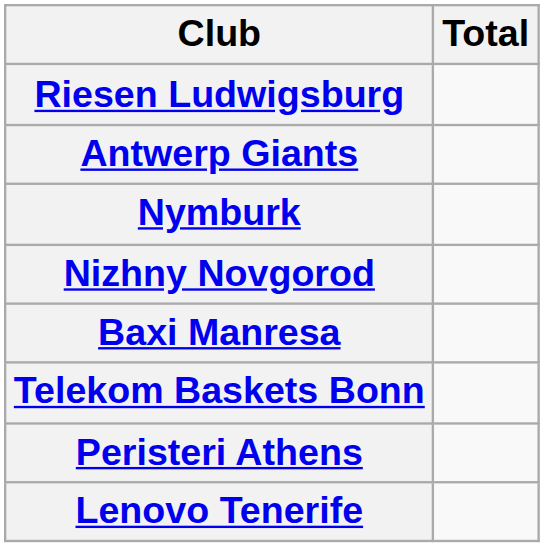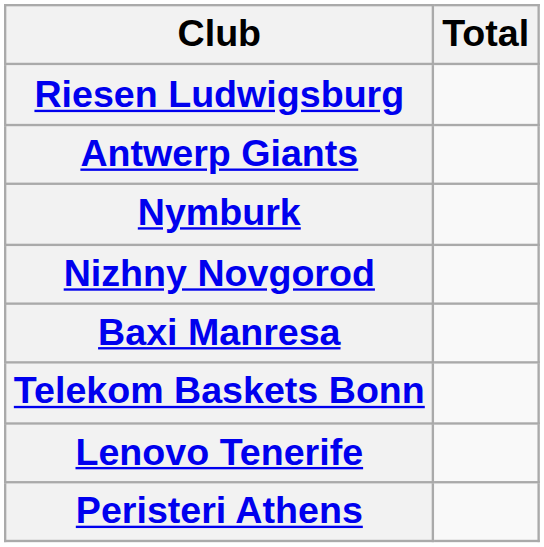rows swapped: Peristeri Athens <-> Lenovo Tenerife
